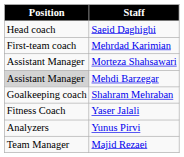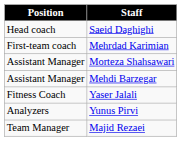Mehdi Barzegar | Position: lightgrey background -> no background
- row: Goalkeeping coach | Shahram Mehraban
